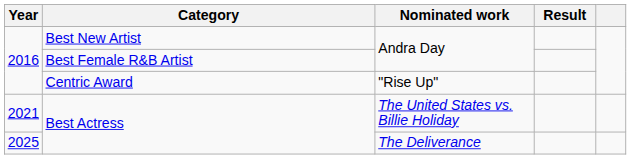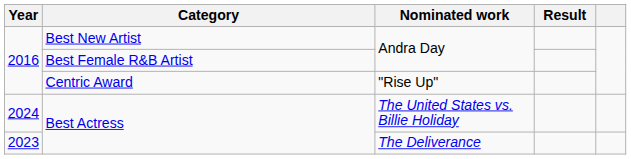Best Actress / The United States vs. Billie Holiday | Year: 2021 -> 2024
Best Actress / The Deliverance | Year: 2025 -> 2023
